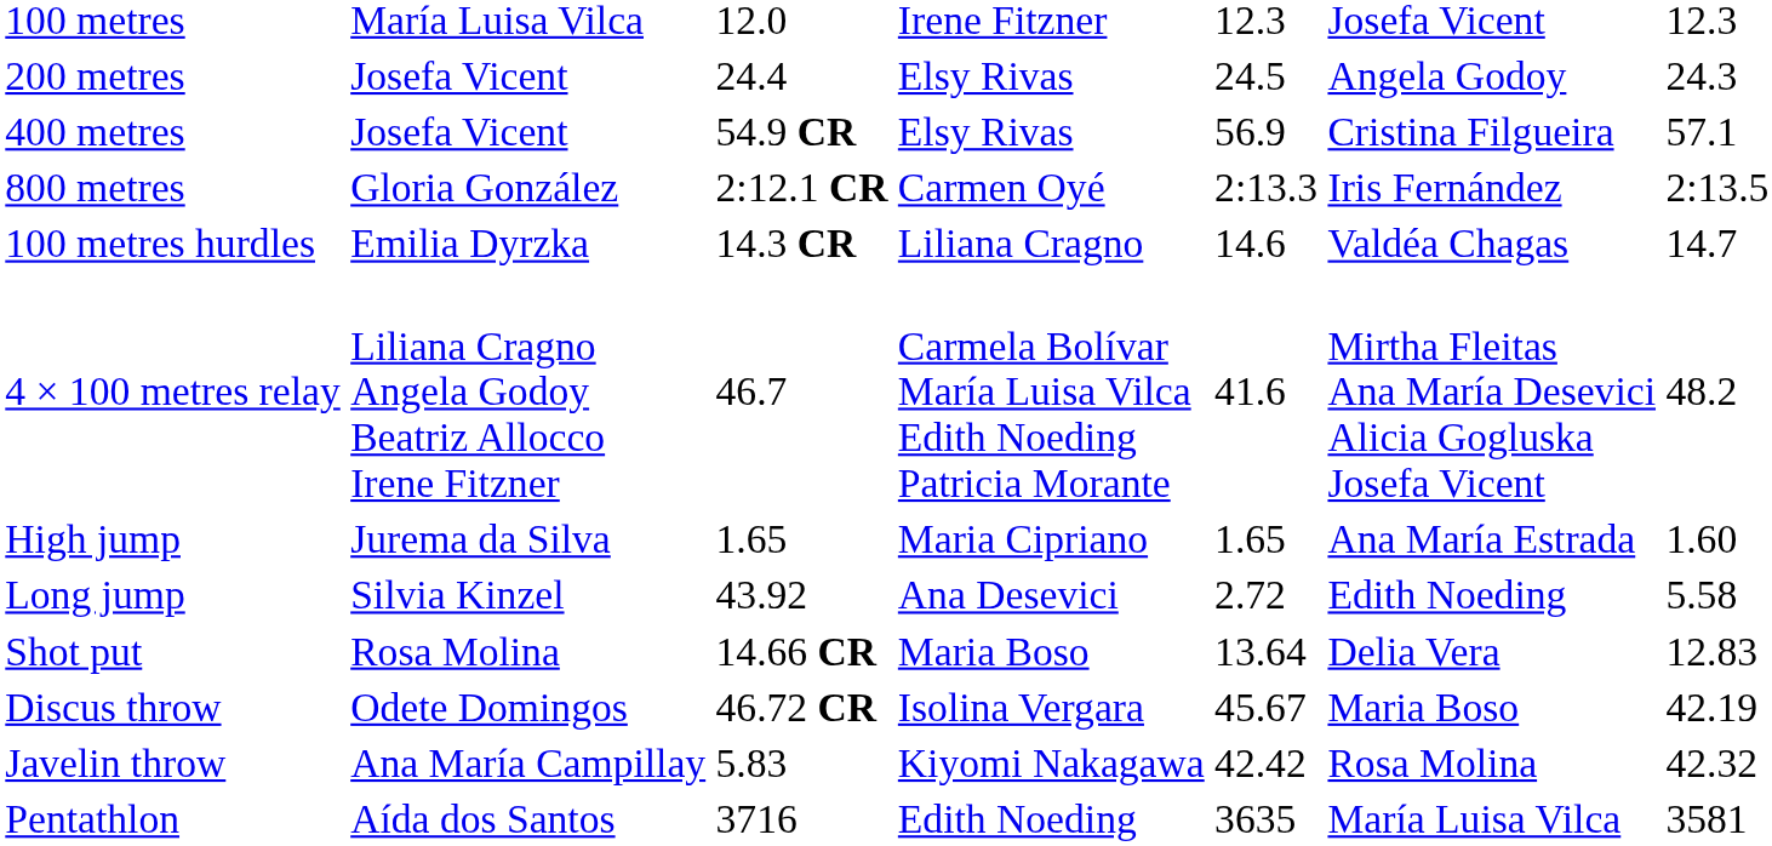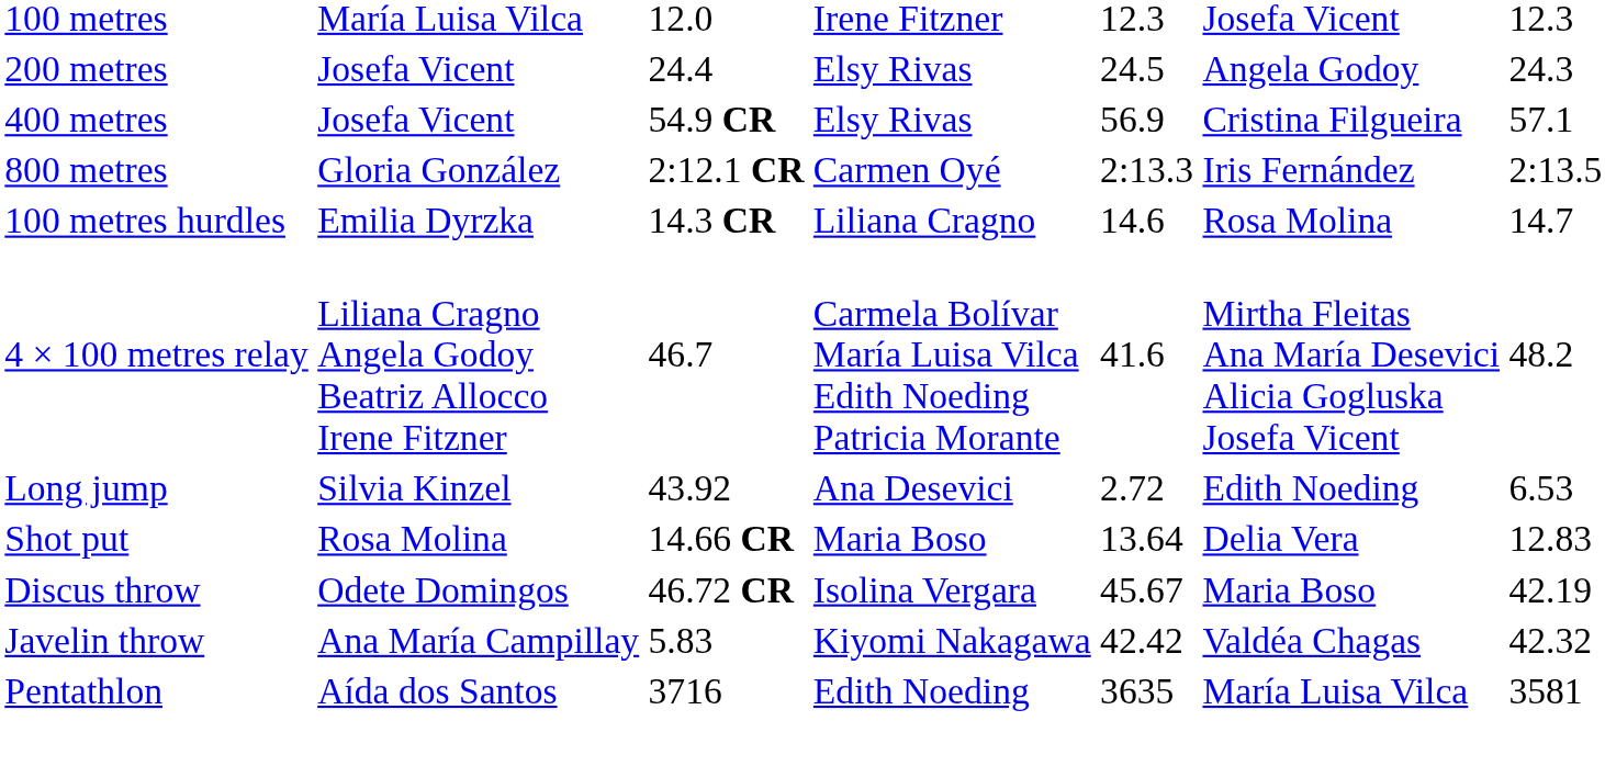100 metres hurdles | column 6: Valdéa Chagas -> Rosa Molina
- row: High jump | Jurema da Silva | 1.65 | Maria Cipriano | 1.65 | Ana María Estrada | 1.60
Long jump | column 7: 5.58 -> 6.53
Javelin throw | column 6: Rosa Molina -> Valdéa Chagas
